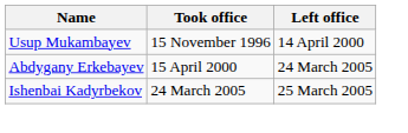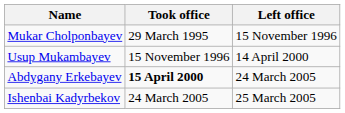+ row: Mukar Cholponbayev | 29 March 1995 | 15 November 1996
Abdygany Erkebayev | Took office: normal -> bold
